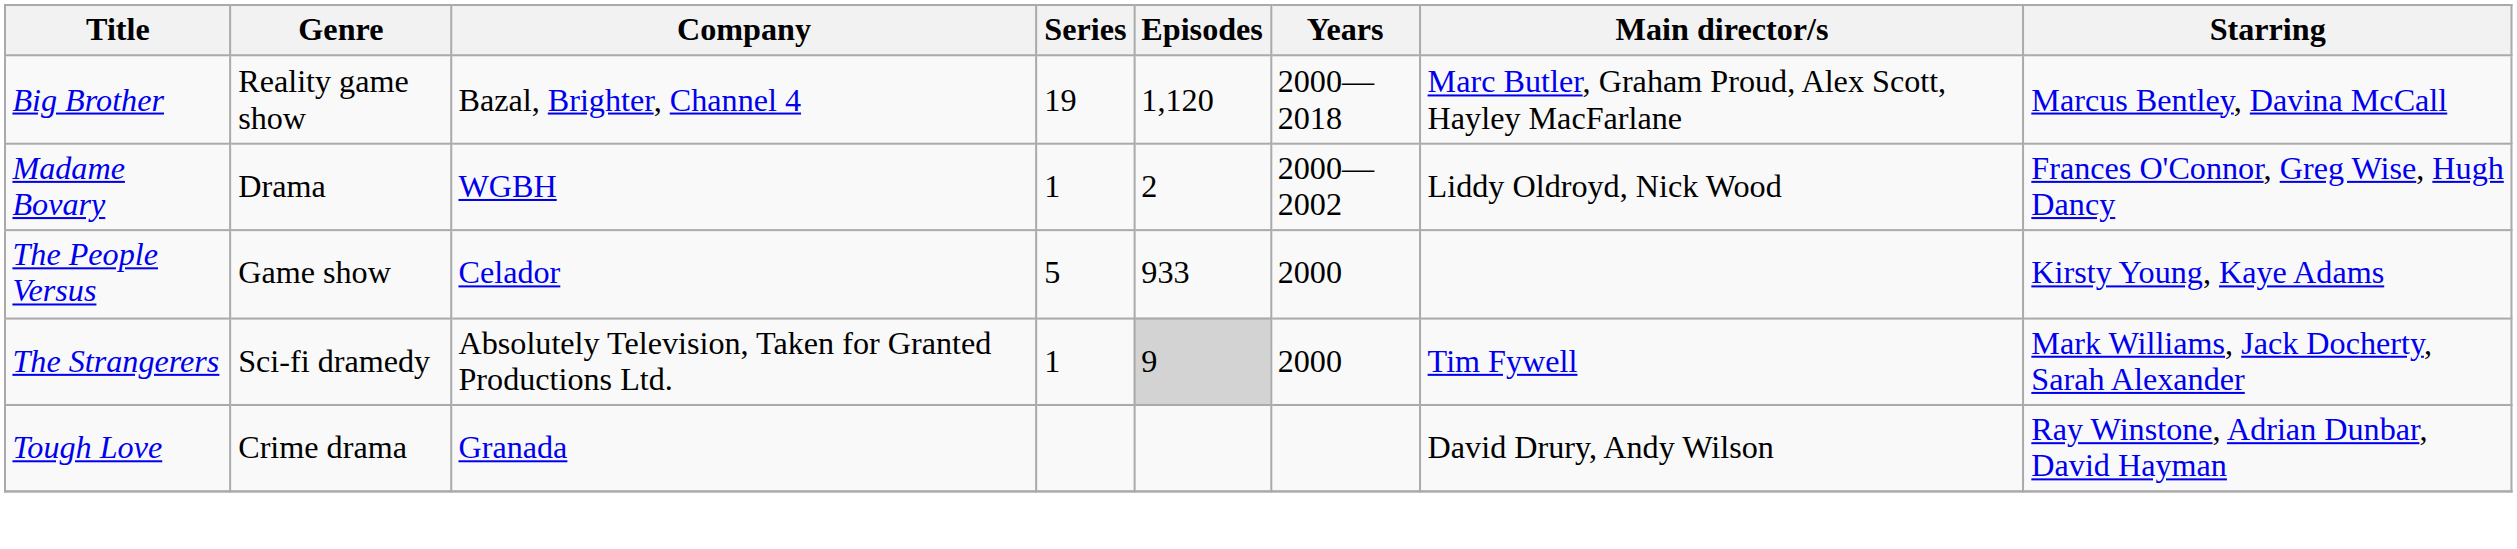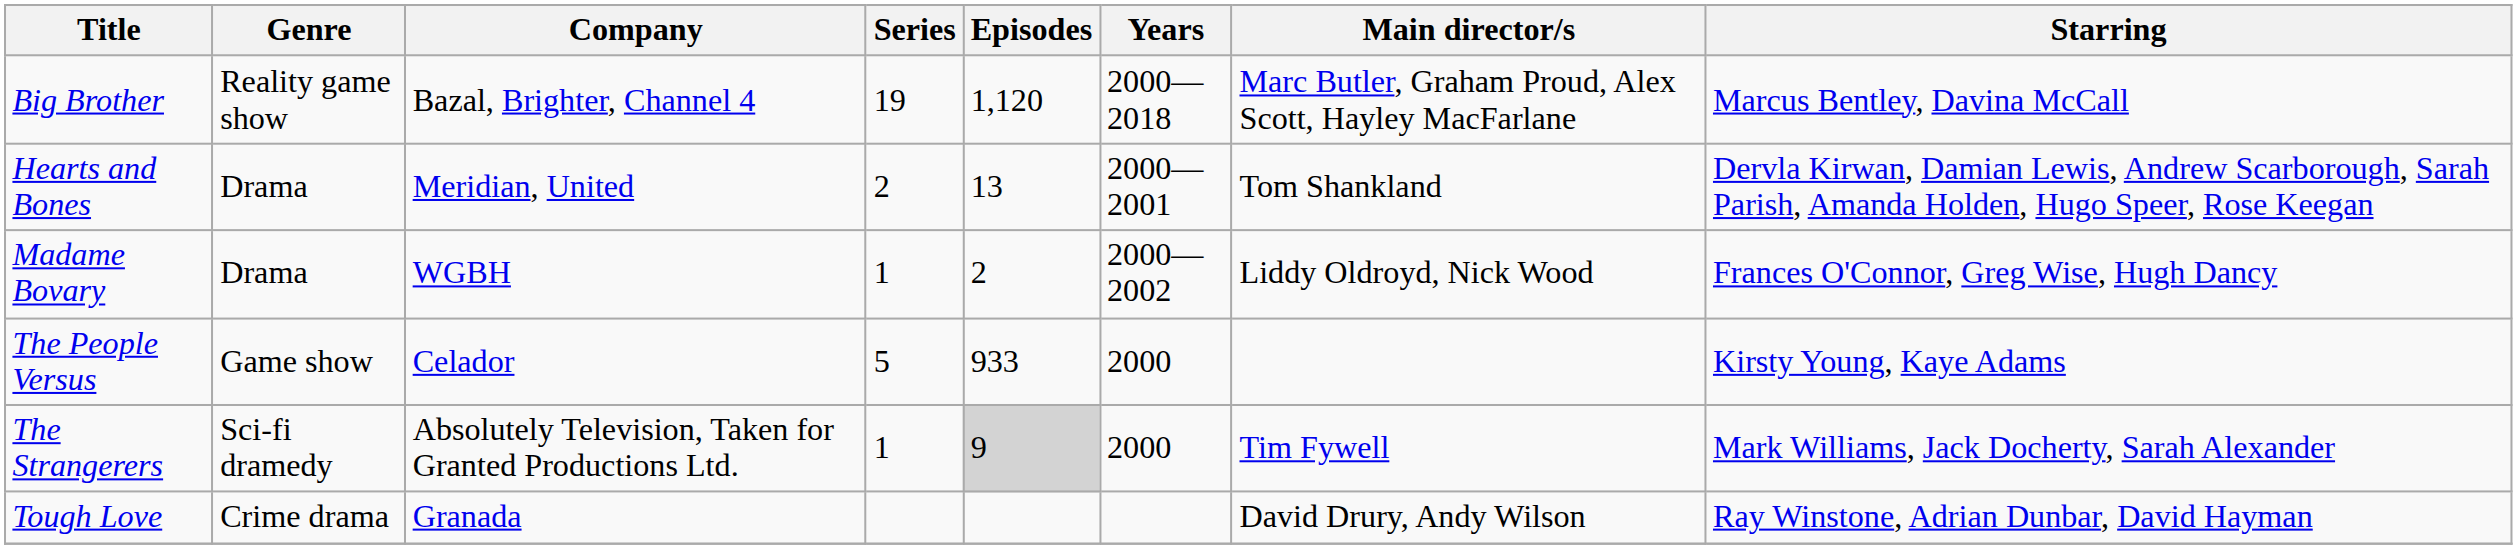+ row: Hearts and Bones | Drama | Meridian, United | 2 | 13 | 2000—2001 | Tom Shankland | Dervla Kirwan, Damian Lewis, Andrew Scarborough, Sarah Parish, Amanda Holden, Hugo Speer, Rose Keegan
